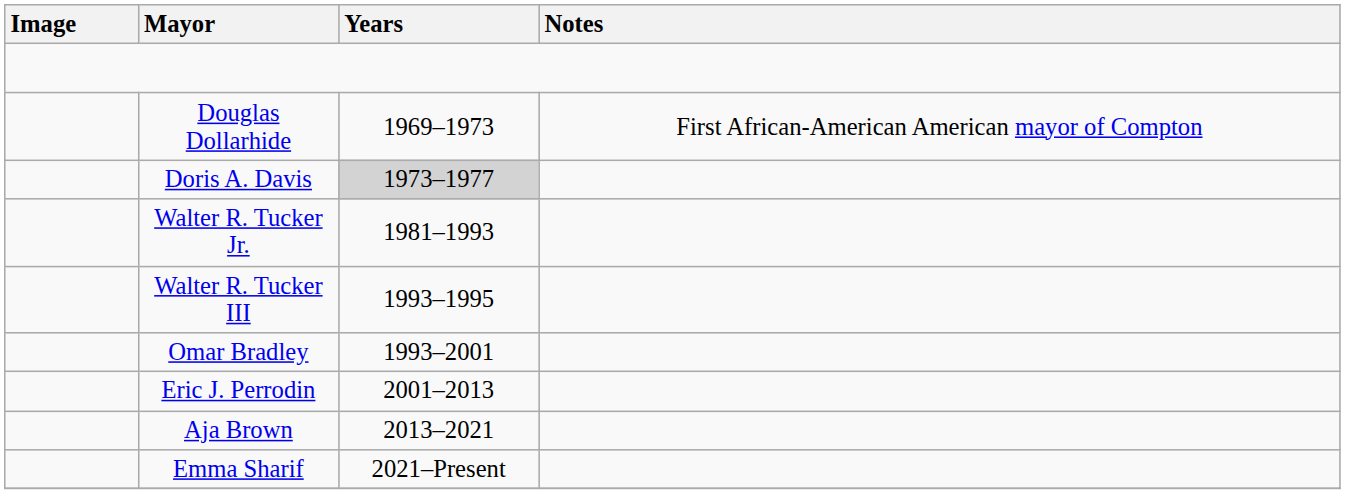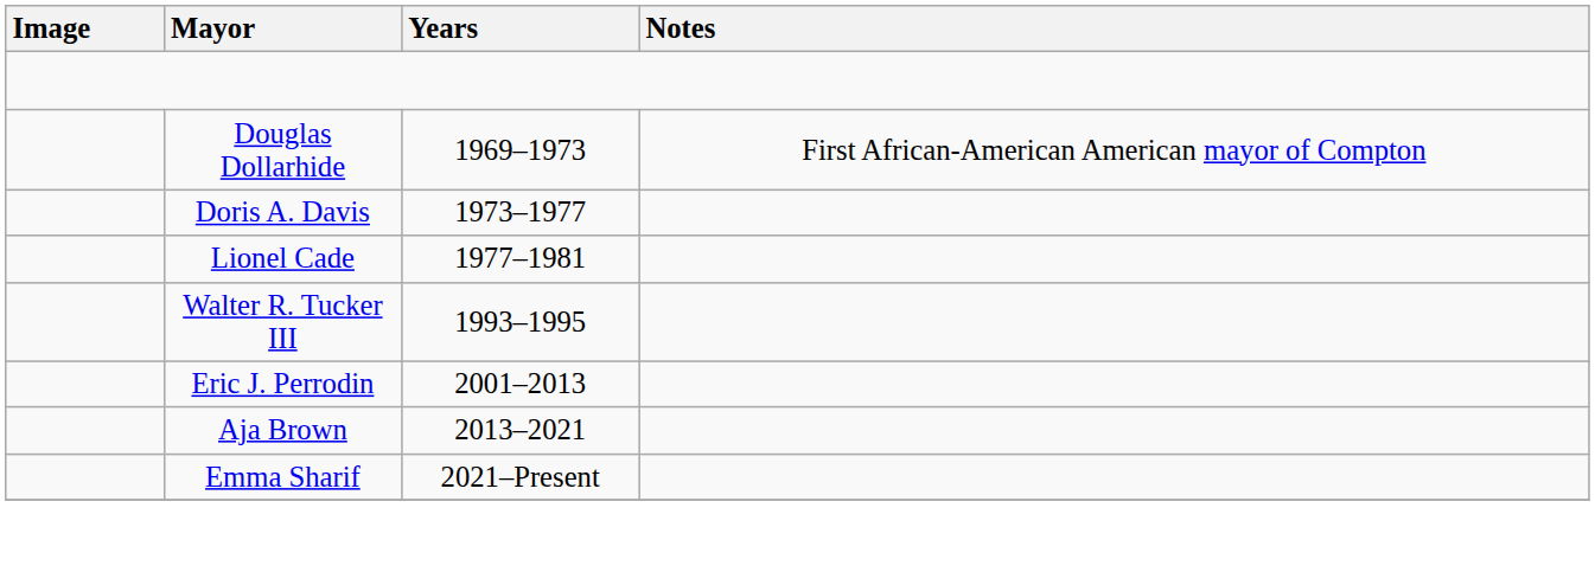Doris A. Davis | Years: lightgrey background -> no background
+ row: Lionel Cade | 1977–1981
- row: Walter R. Tucker Jr. | 1981–1993
- row: Omar Bradley | 1993–2001
